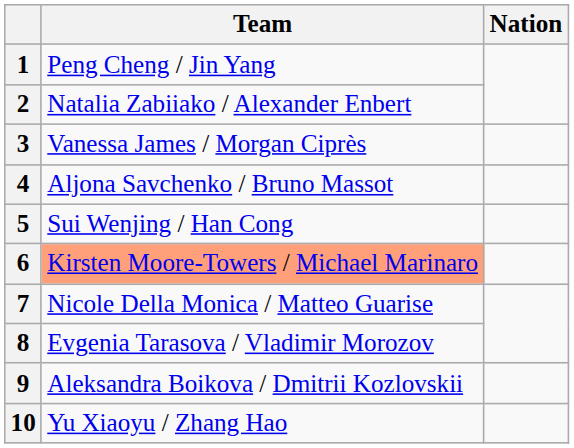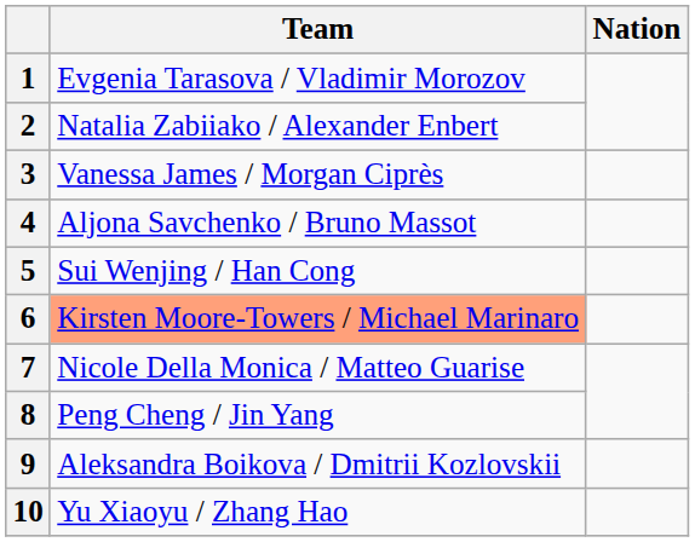1 | Team: Peng Cheng / Jin Yang -> Evgenia Tarasova / Vladimir Morozov
8 | Team: Evgenia Tarasova / Vladimir Morozov -> Peng Cheng / Jin Yang
